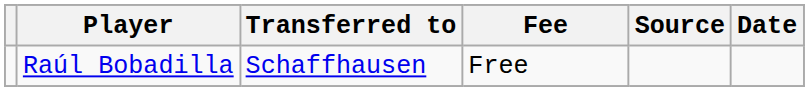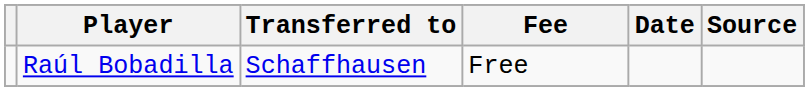columns swapped: Date <-> Source
